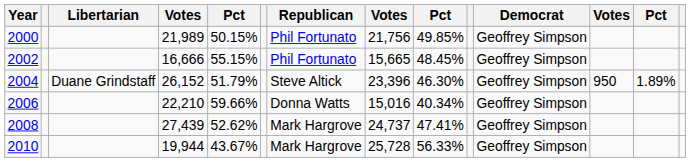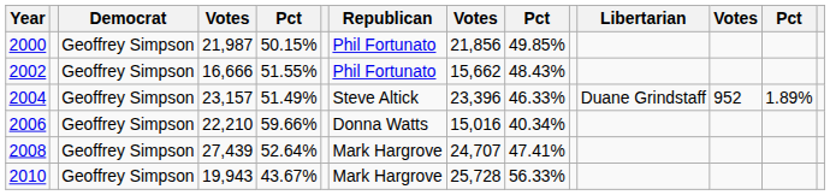columns swapped: Democrat <-> Libertarian
2000 | column 4: 21,989 -> 21,987
2000 | column 8: 21,756 -> 21,856
2002 | column 5: 55.15% -> 51.55%
2002 | column 8: 15,665 -> 15,662
2002 | column 9: 48.45% -> 48.43%
2004 | column 4: 26,152 -> 23,157
2004 | column 5: 51.79% -> 51.49%
2004 | column 9: 46.30% -> 46.33%
2004 | column 12: 950 -> 952
2008 | column 5: 52.62% -> 52.64%
2008 | column 8: 24,737 -> 24,707
2010 | column 4: 19,944 -> 19,943
